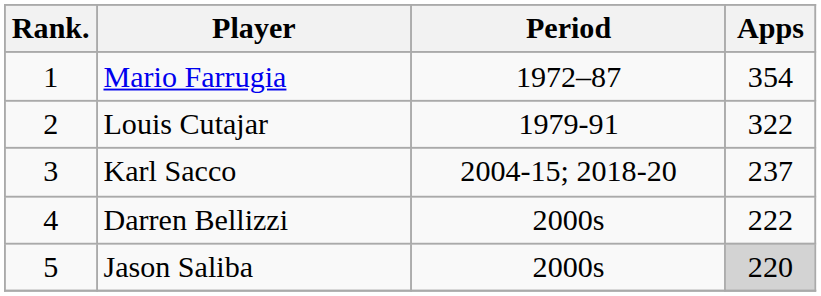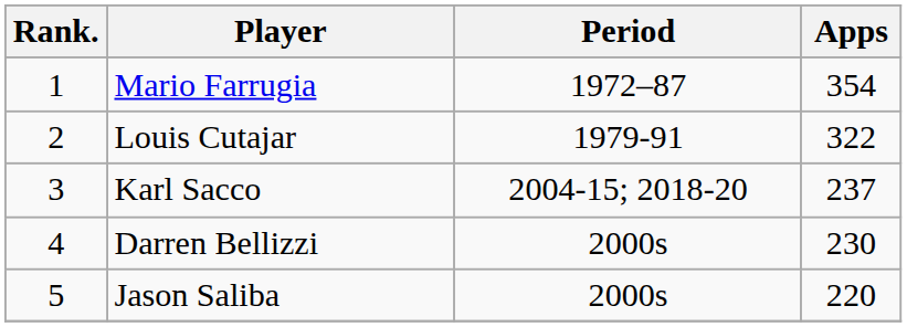Darren Bellizzi | Apps: 222 -> 230
Jason Saliba | Apps: lightgrey background -> no background
